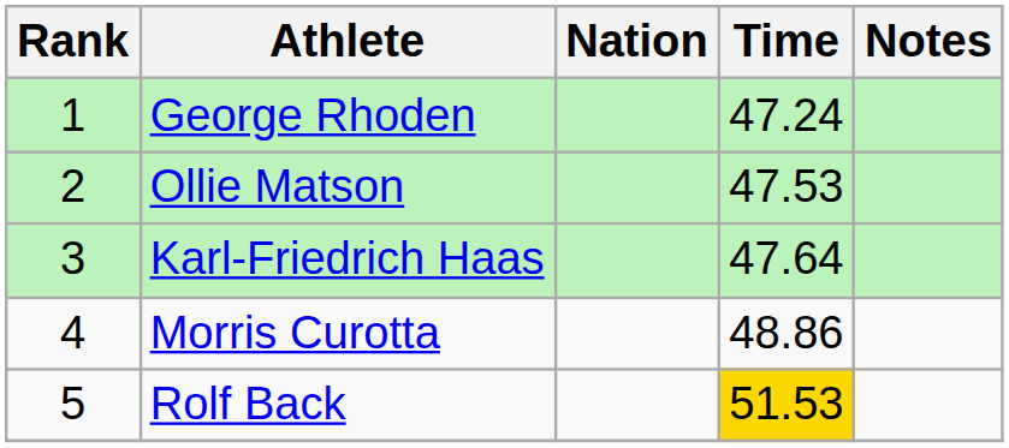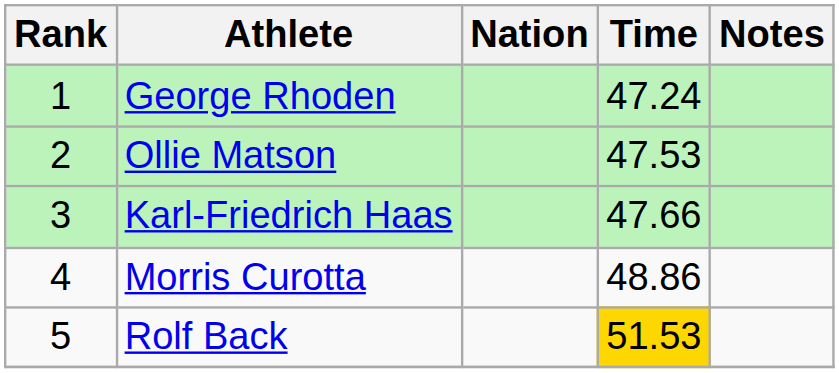Karl-Friedrich Haas | Time: 47.64 -> 47.66
